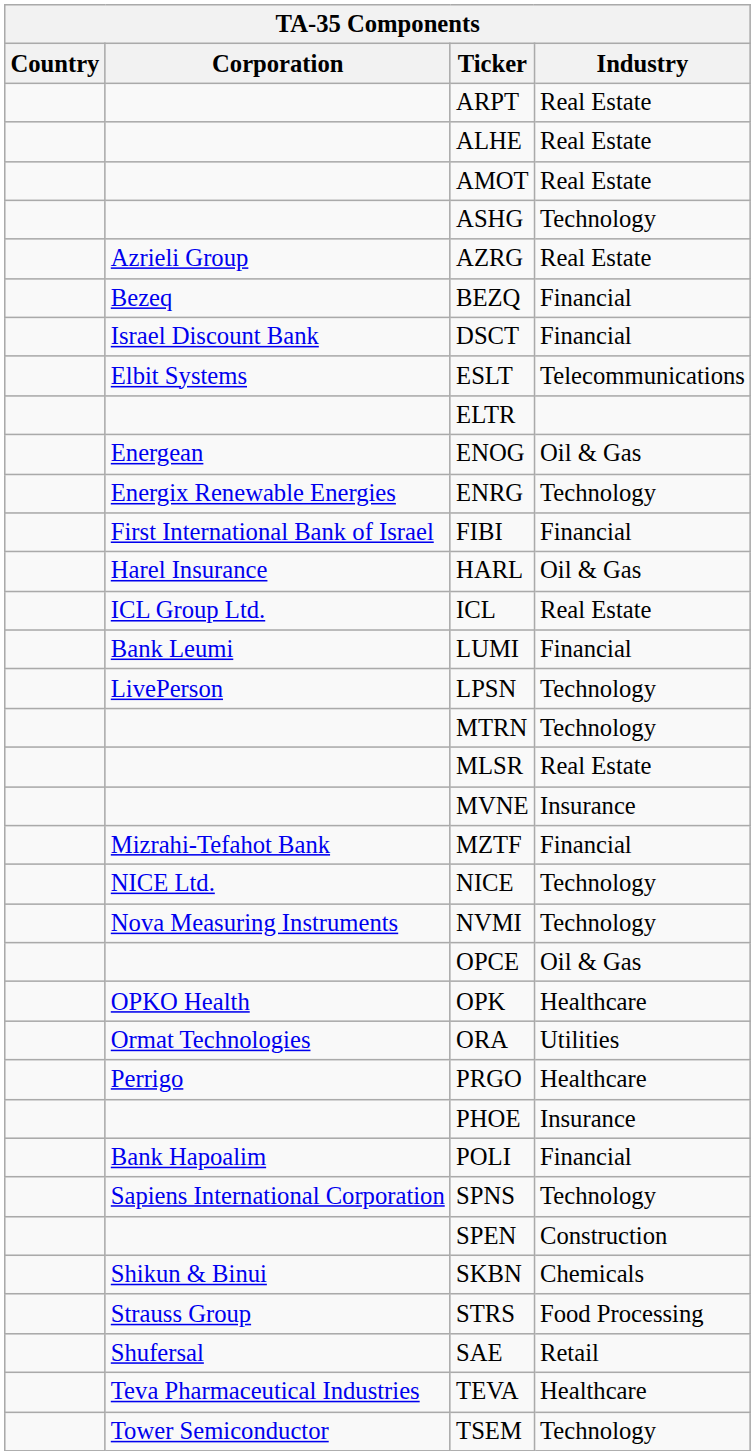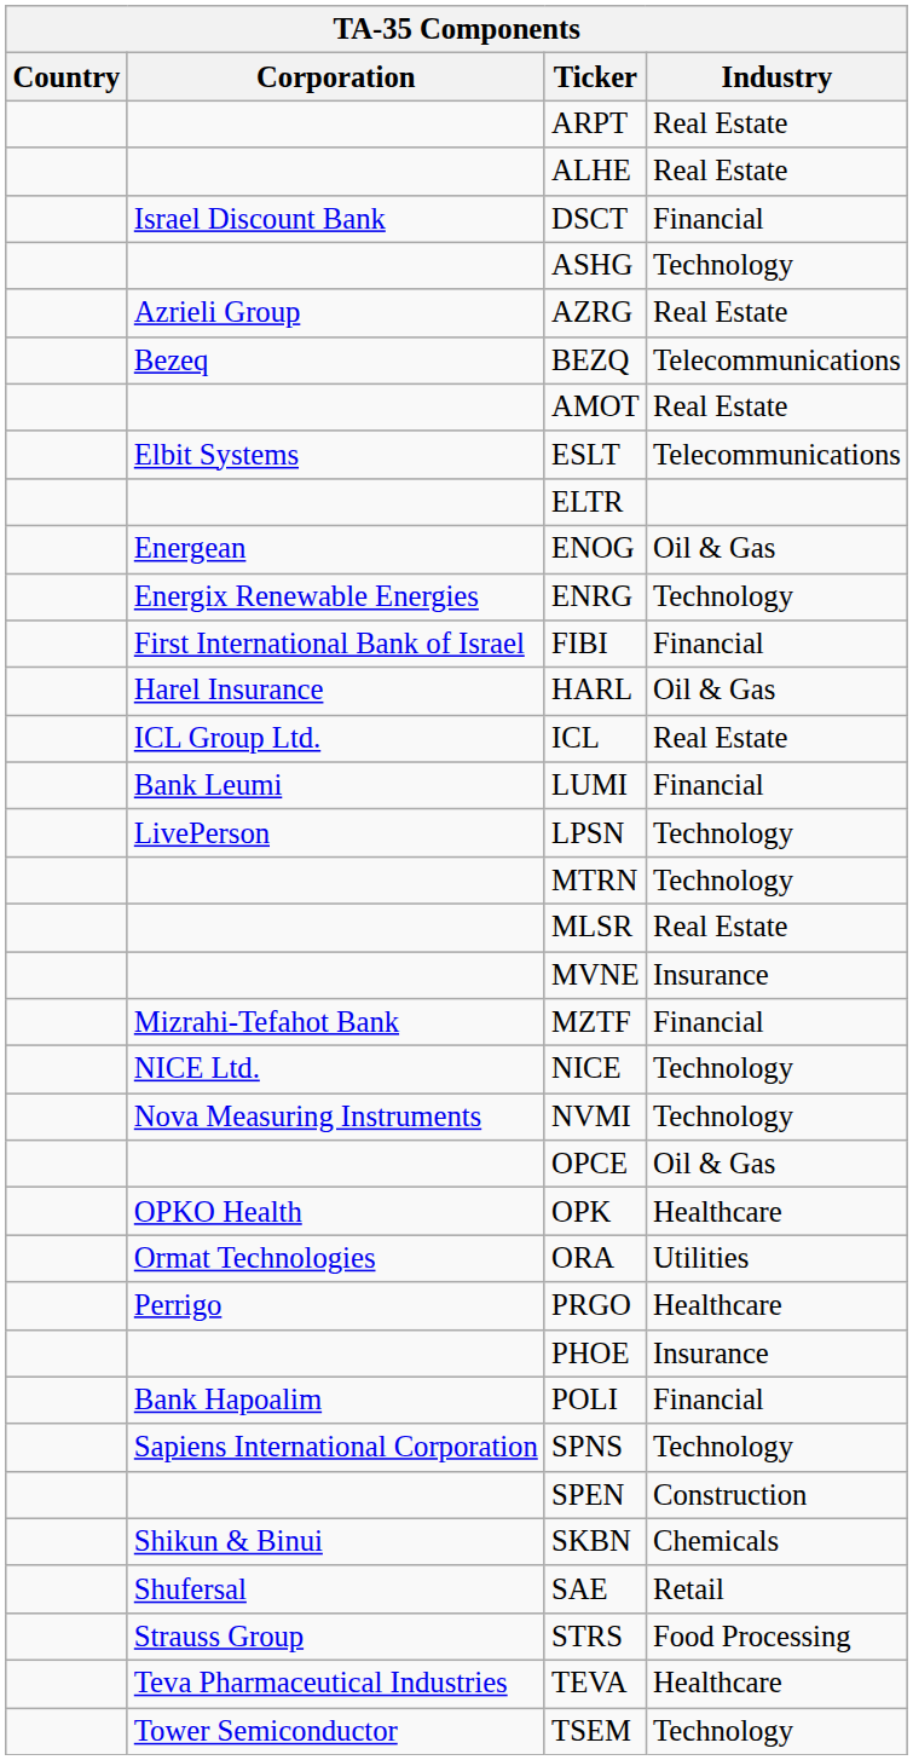rows swapped: AMOT <-> DSCT
BEZQ | Industry: Financial -> Telecommunications
rows swapped: SAE <-> STRS
